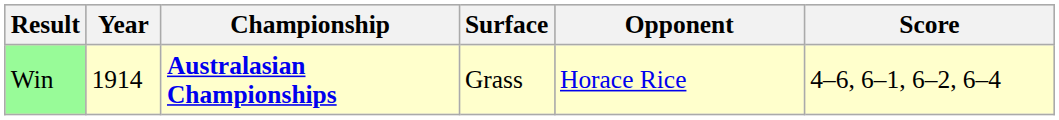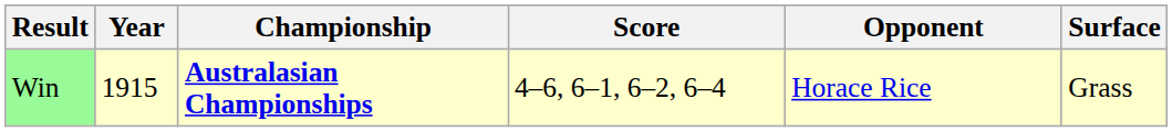columns swapped: Surface <-> Score
Win | Year: 1914 -> 1915
